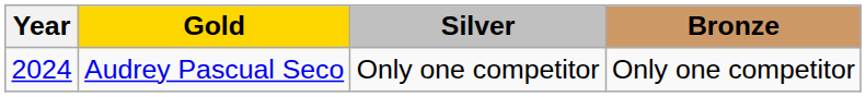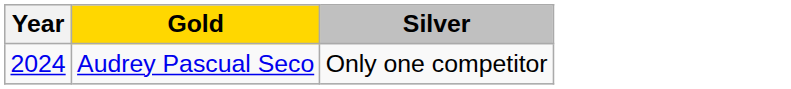- column: Bronze | Only one competitor
